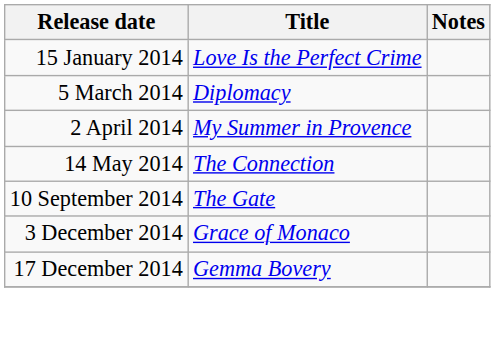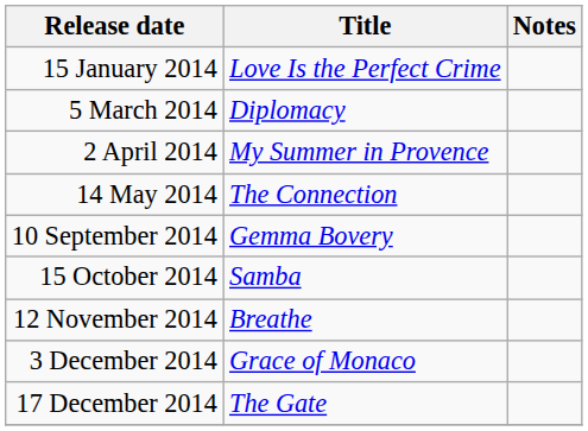10 September 2014 | Title: The Gate -> Gemma Bovery
+ row: 15 October 2014 | Samba
+ row: 12 November 2014 | Breathe
17 December 2014 | Title: Gemma Bovery -> The Gate
